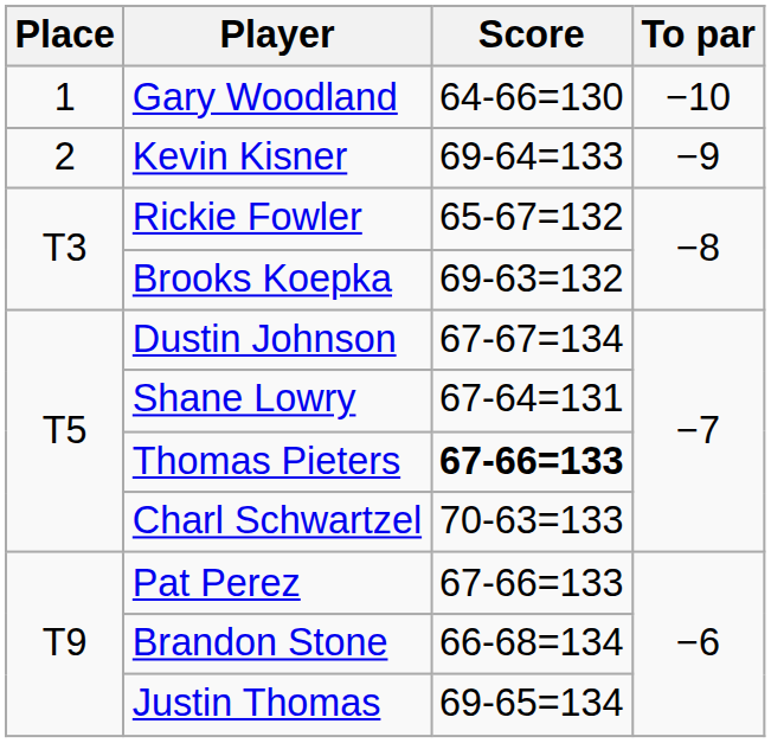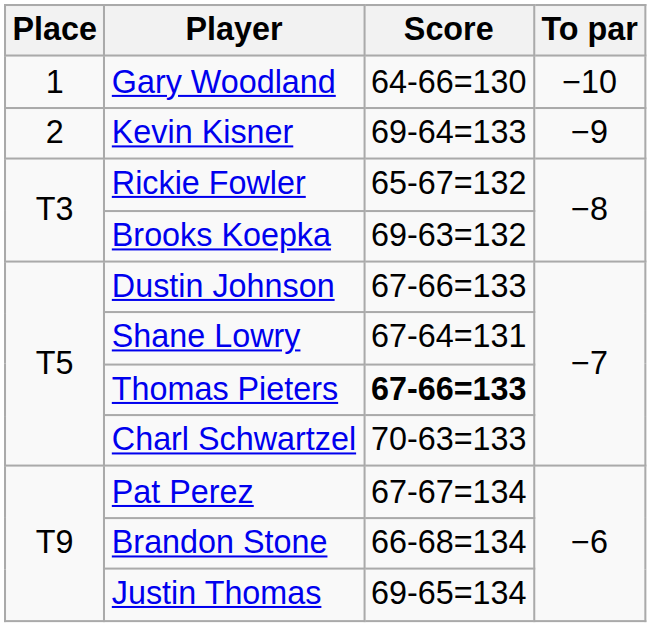Dustin Johnson | Score: 67-67=134 -> 67-66=133
Pat Perez | Score: 67-66=133 -> 67-67=134
